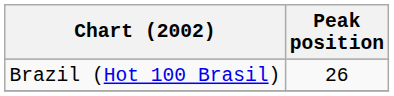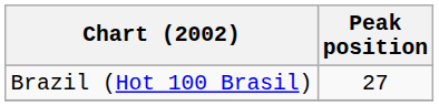Brazil (Hot 100 Brasil) | Peak position: 26 -> 27
